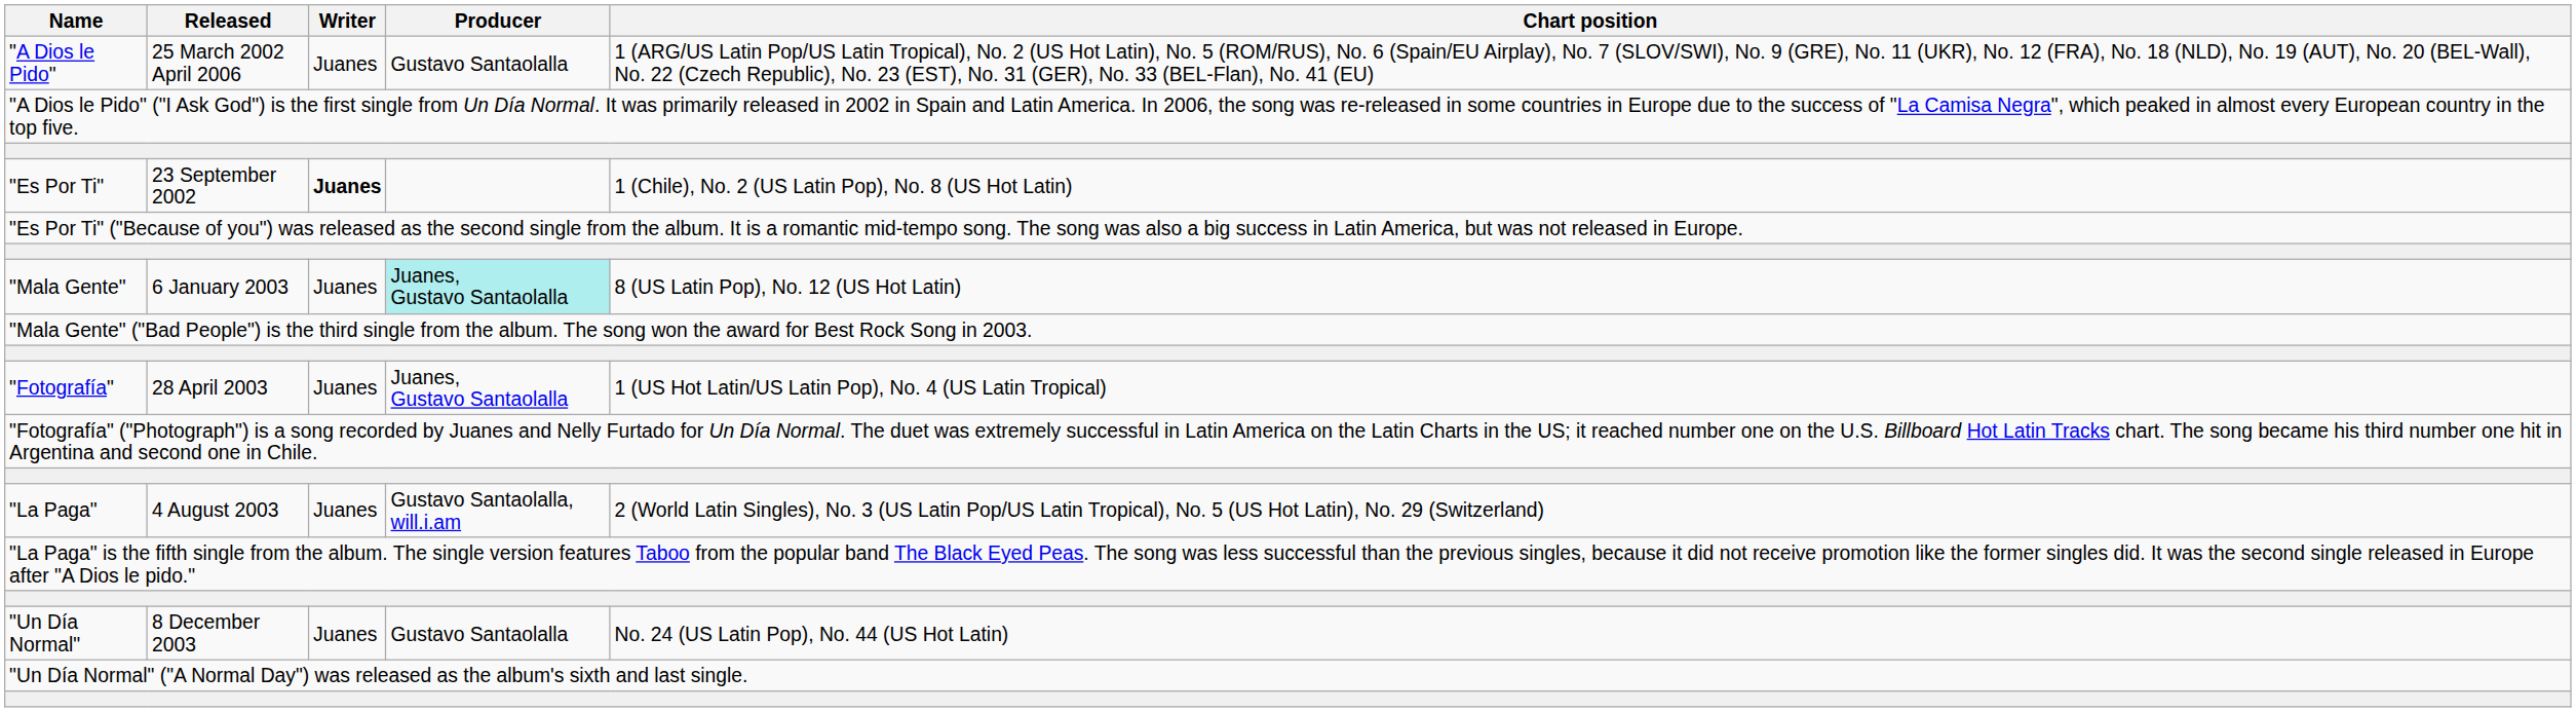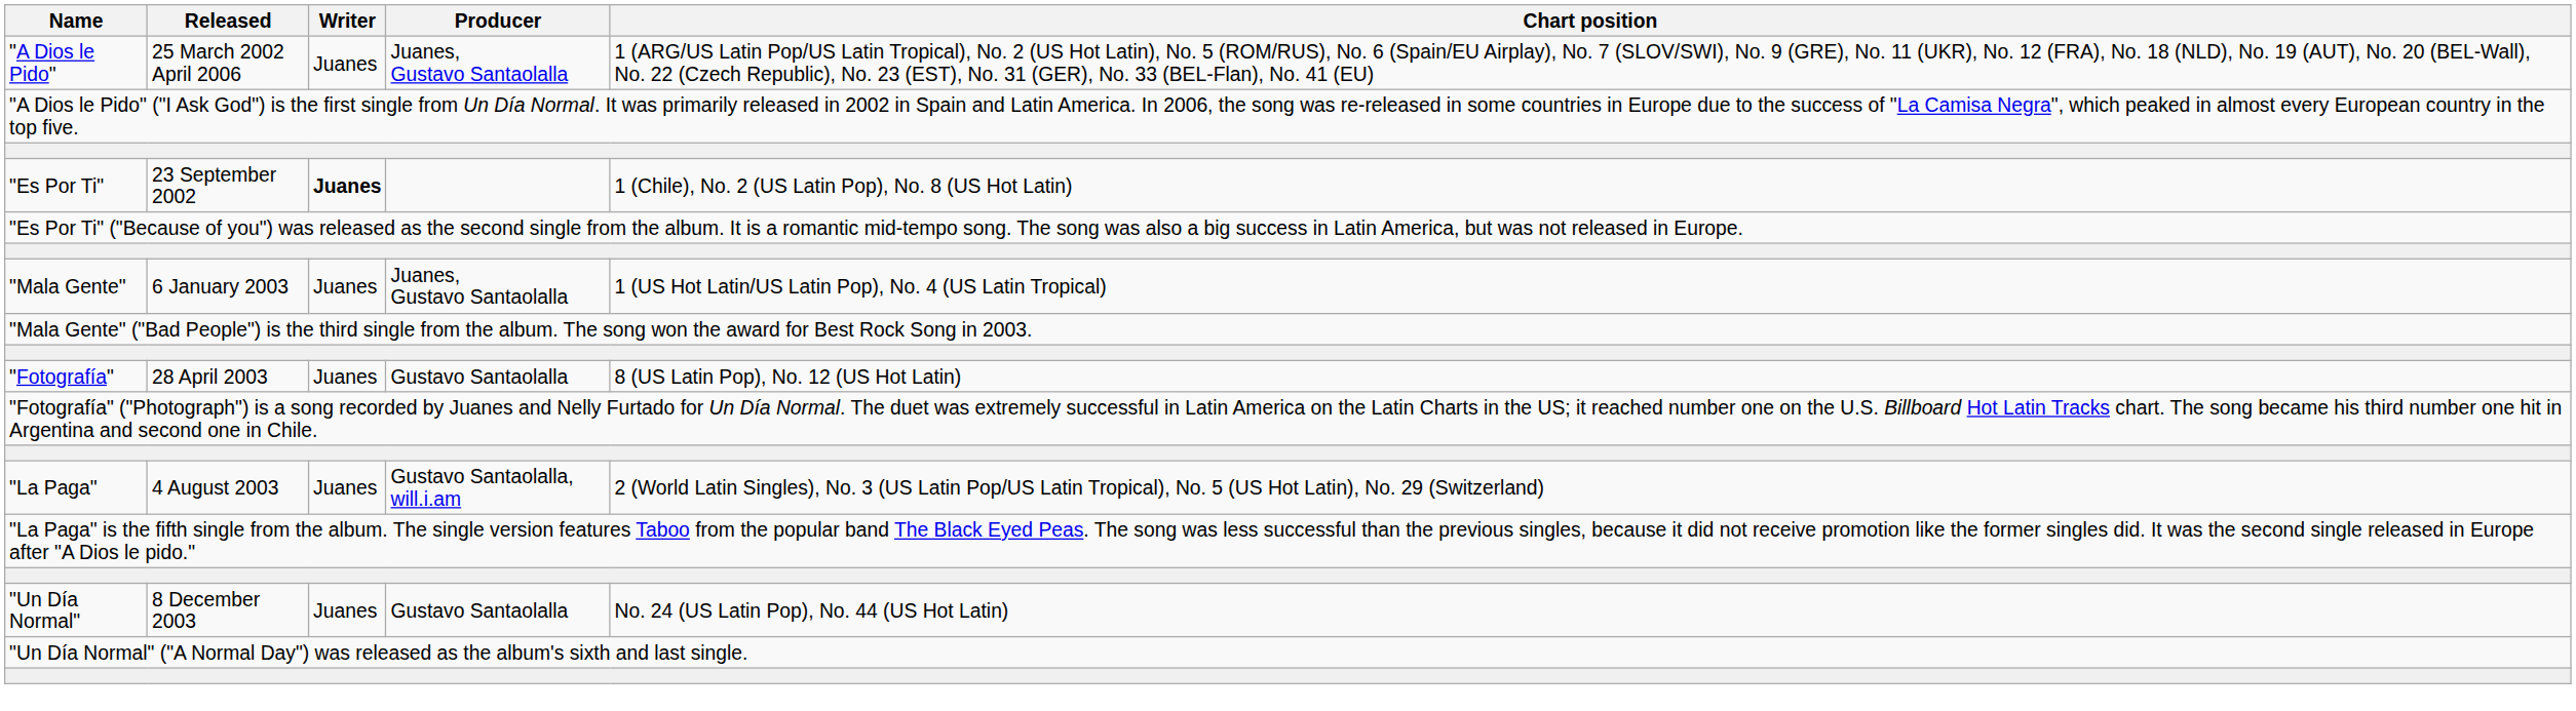"A Dios le Pido" | Producer: Gustavo Santaolalla -> Juanes, Gustavo Santaolalla
"Mala Gente" | Producer: paleturquoise background -> no background
"Mala Gente" | Chart position: 8 (US Latin Pop), No. 12 (US Hot Latin) -> 1 (US Hot Latin/US Latin Pop), No. 4 (US Latin Tropical)
"Fotografía" | Producer: Juanes, Gustavo Santaolalla -> Gustavo Santaolalla
"Fotografía" | Chart position: 1 (US Hot Latin/US Latin Pop), No. 4 (US Latin Tropical) -> 8 (US Latin Pop), No. 12 (US Hot Latin)
